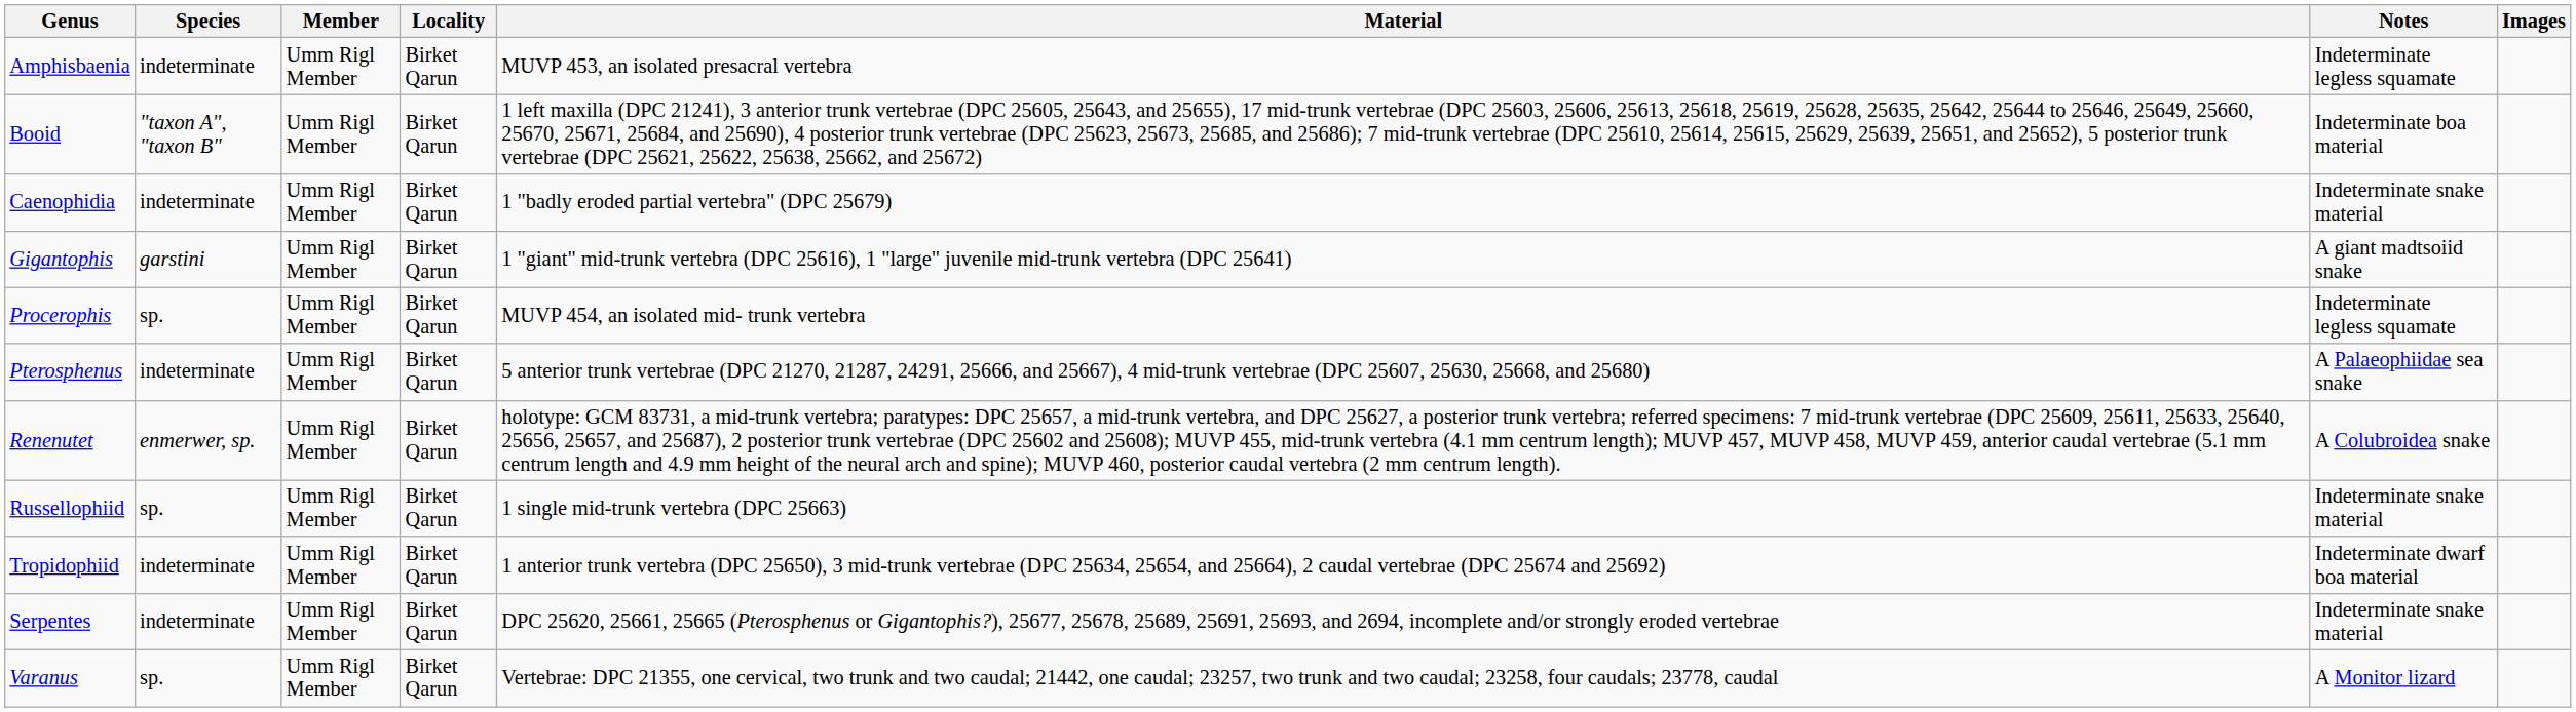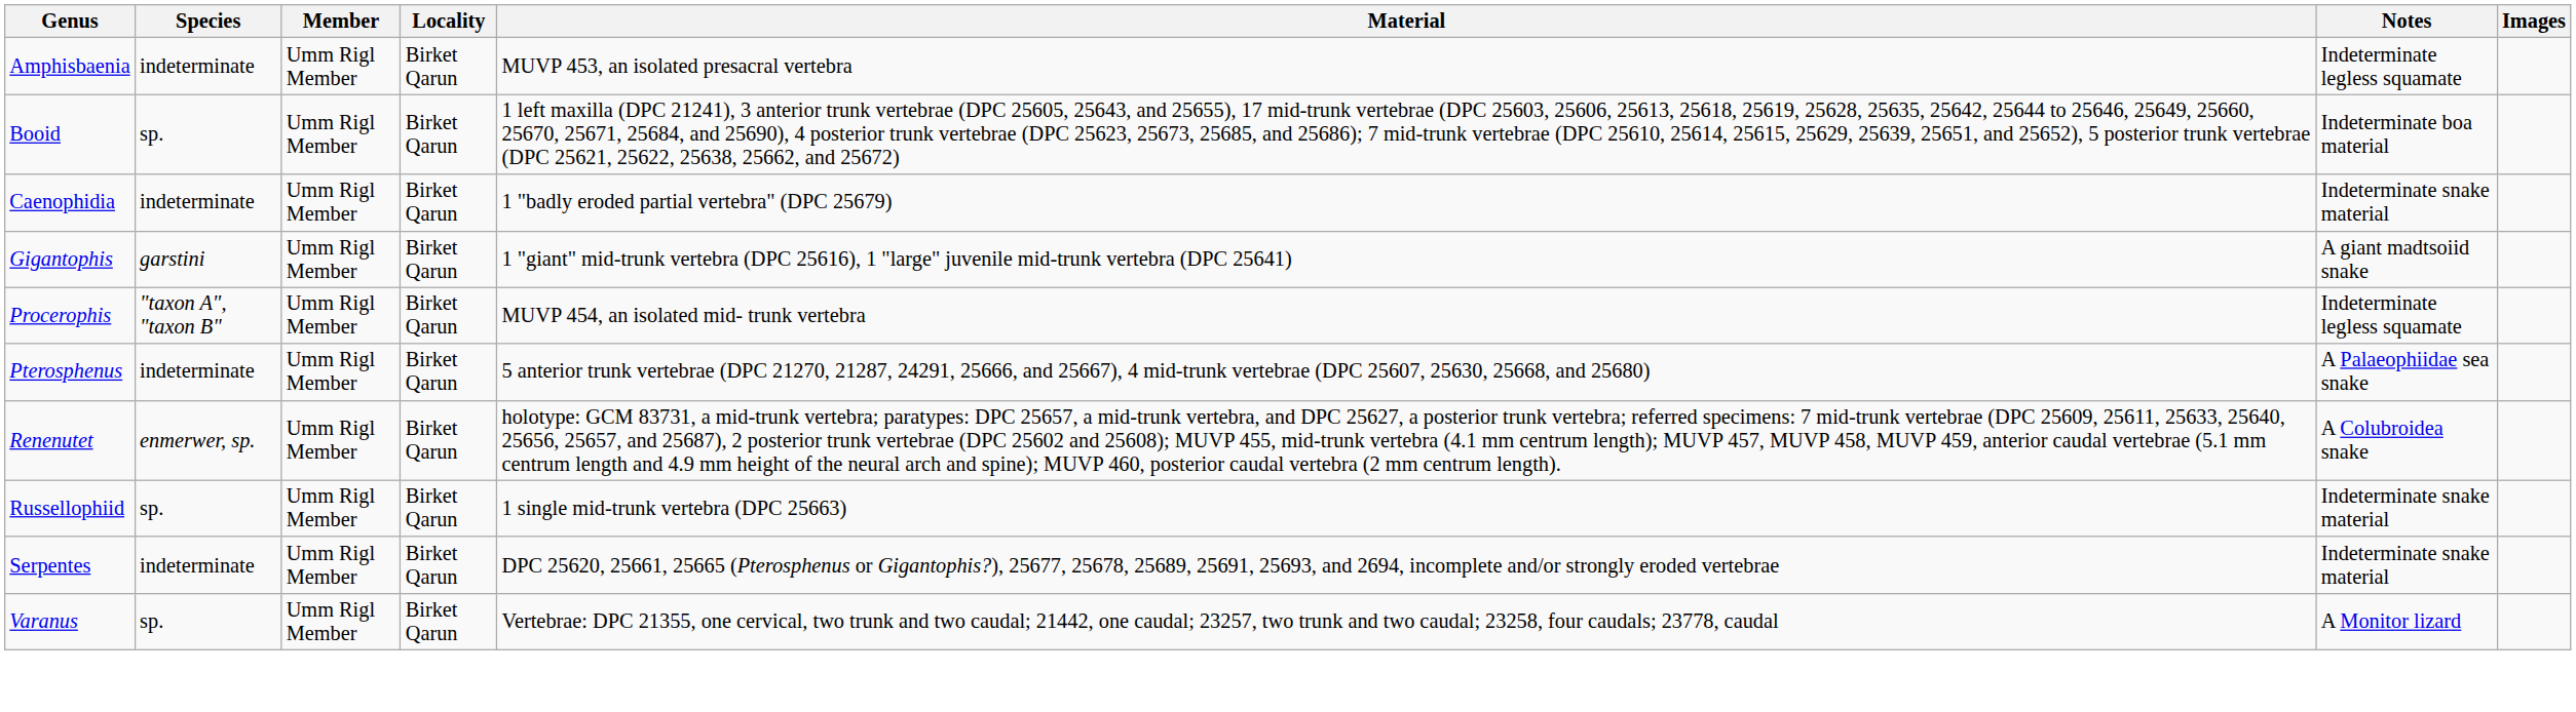Booid | Species: "taxon A", "taxon B" -> sp.
Procerophis | Species: sp. -> "taxon A", "taxon B"
- row: Tropidophiid | indeterminate | Umm Rigl Member | Birket Qarun | 1 anterior trunk vertebra (DPC 25650), 3 mid-trunk vertebrae (DPC 25634, 25654, and 25664), 2 caudal vertebrae (DPC 25674 and 25692) | Indeterminate dwarf boa material
